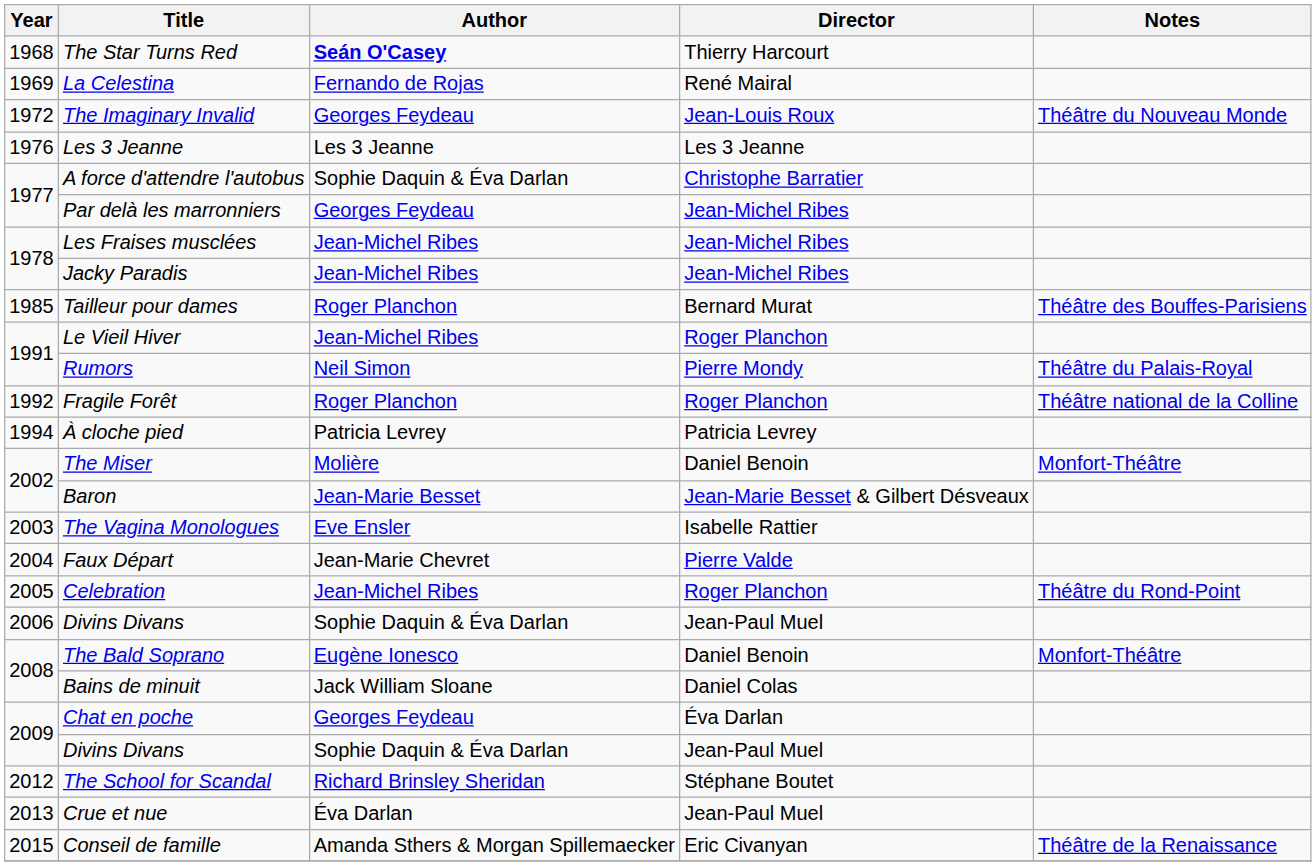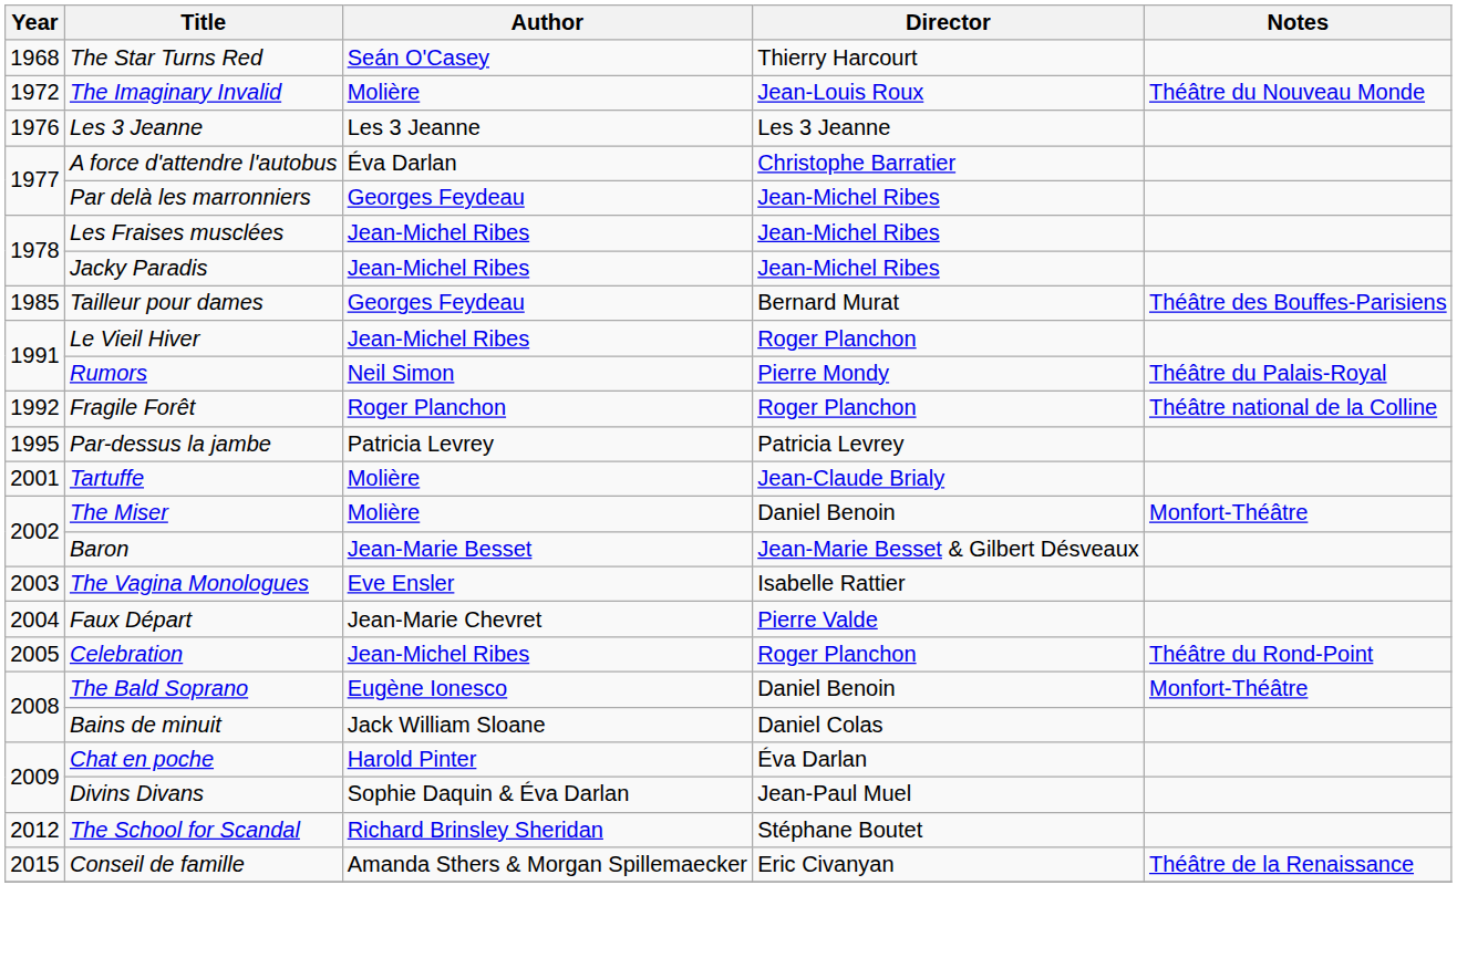The Star Turns Red | Author: bold -> normal
- row: 1969 | La Celestina | Fernando de Rojas | René Mairal
The Imaginary Invalid | Author: Georges Feydeau -> Molière
A force d'attendre l'autobus | Author: Sophie Daquin & Éva Darlan -> Éva Darlan
Tailleur pour dames | Author: Roger Planchon -> Georges Feydeau
- row: 1994 | À cloche pied | Patricia Levrey | Patricia Levrey
+ row: 1995 | Par-dessus la jambe | Patricia Levrey | Patricia Levrey
+ row: 2001 | Tartuffe | Molière | Jean-Claude Brialy
- row: 2006 | Divins Divans | Sophie Daquin & Éva Darlan | Jean-Paul Muel
Chat en poche | Author: Georges Feydeau -> Harold Pinter
- row: 2013 | Crue et nue | Éva Darlan | Jean-Paul Muel
